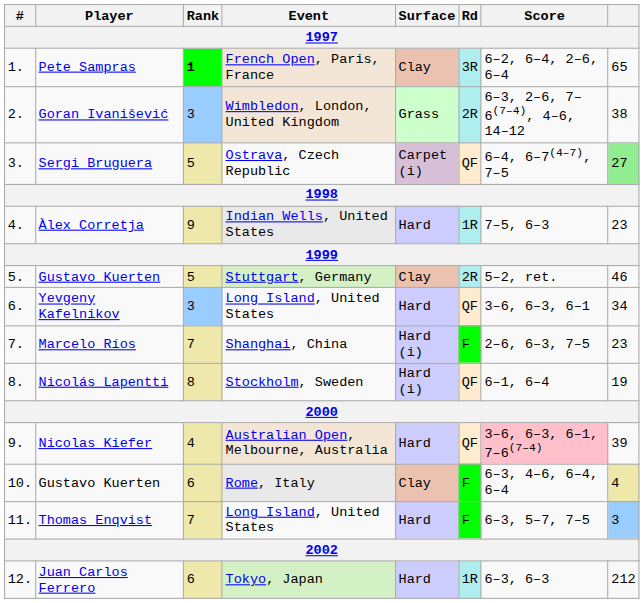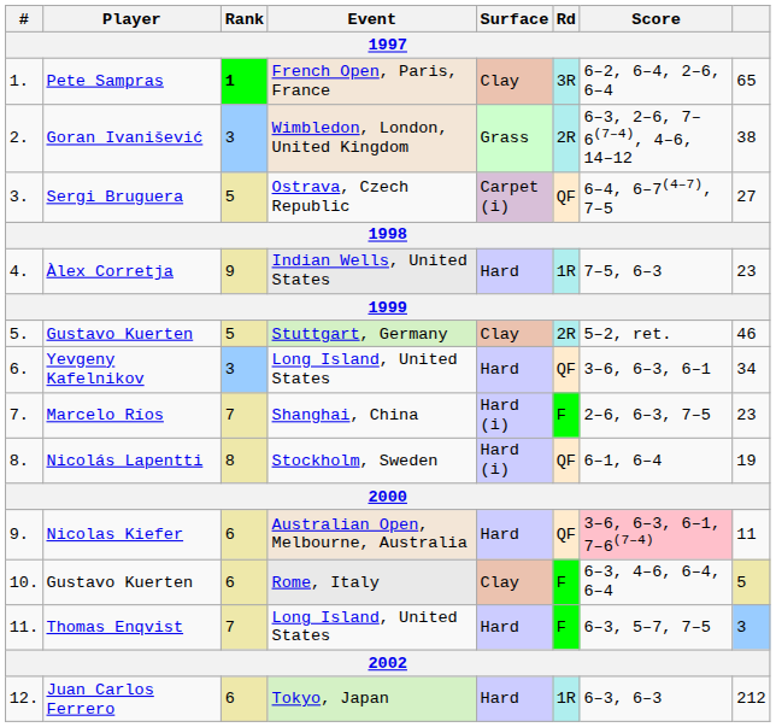Sergi Bruguera | column 8: lightgreen background -> no background
Nicolas Kiefer | Rank: 4 -> 6
Nicolas Kiefer | column 8: 39 -> 11
Gustavo Kuerten / Rome, Italy | column 8: 4 -> 5
